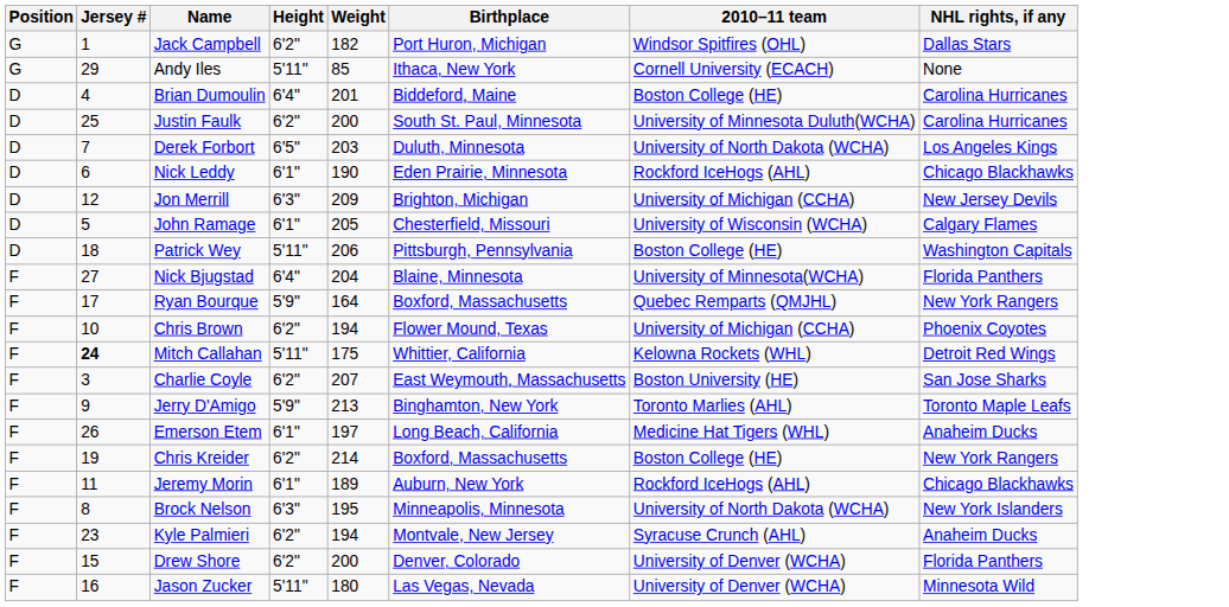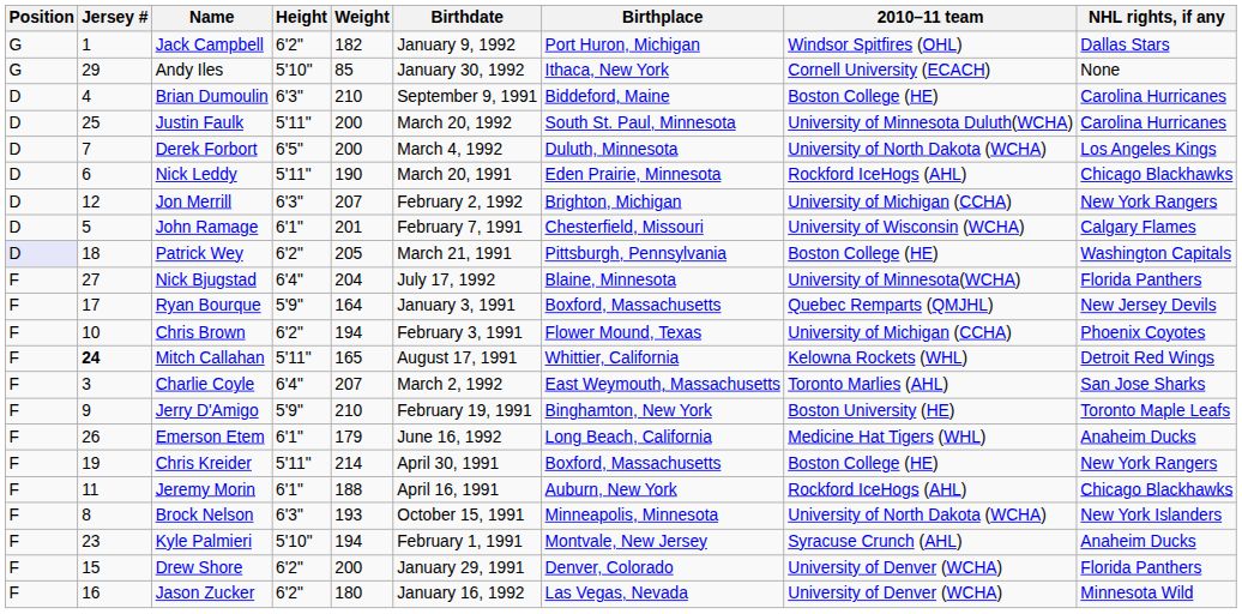+ column: Birthdate | January 9, 1992 | January 30, 1992 | September 9, 1991 | March 20, 1992 | March 4, 1992 | March 20, 1991 | February 2, 1992 | February 7, 1991 | March 21, 1991 | July 17, 1992 | January 3, 1991 | February 3, 1991 | August 17, 1991 | March 2, 1992 | February 19, 1991 | June 16, 1992 | April 30, 1991 | April 16, 1991 | October 15, 1991 | February 1, 1991 | January 29, 1991 | January 16, 1992
Andy Iles | Height: 5'11" -> 5'10"
Brian Dumoulin | Height: 6'4" -> 6'3"
Brian Dumoulin | Weight: 201 -> 210
Justin Faulk | Height: 6'2" -> 5'11"
Derek Forbort | Weight: 203 -> 200
Nick Leddy | Height: 6'1" -> 5'11"
Jon Merrill | Weight: 209 -> 207
Jon Merrill | NHL rights, if any: New Jersey Devils -> New York Rangers
John Ramage | Weight: 205 -> 201
Patrick Wey | Position: no background -> lavender background
Patrick Wey | Height: 5'11" -> 6'2"
Patrick Wey | Weight: 206 -> 205
Ryan Bourque | NHL rights, if any: New York Rangers -> New Jersey Devils
Mitch Callahan | Weight: 175 -> 165
Charlie Coyle | Height: 6'2" -> 6'4"
Charlie Coyle | 2010–11 team: Boston University (HE) -> Toronto Marlies (AHL)
Jerry D'Amigo | Weight: 213 -> 210
Jerry D'Amigo | 2010–11 team: Toronto Marlies (AHL) -> Boston University (HE)
Emerson Etem | Weight: 197 -> 179
Chris Kreider | Height: 6'2" -> 5'11"
Jeremy Morin | Weight: 189 -> 188
Brock Nelson | Weight: 195 -> 193
Kyle Palmieri | Height: 6'2" -> 5'10"
Jason Zucker | Height: 5'11" -> 6'2"
